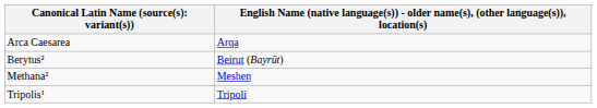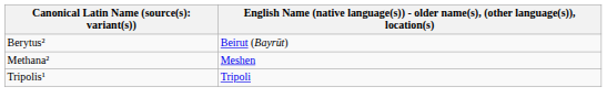- row: Arca Caesarea | Arqa
